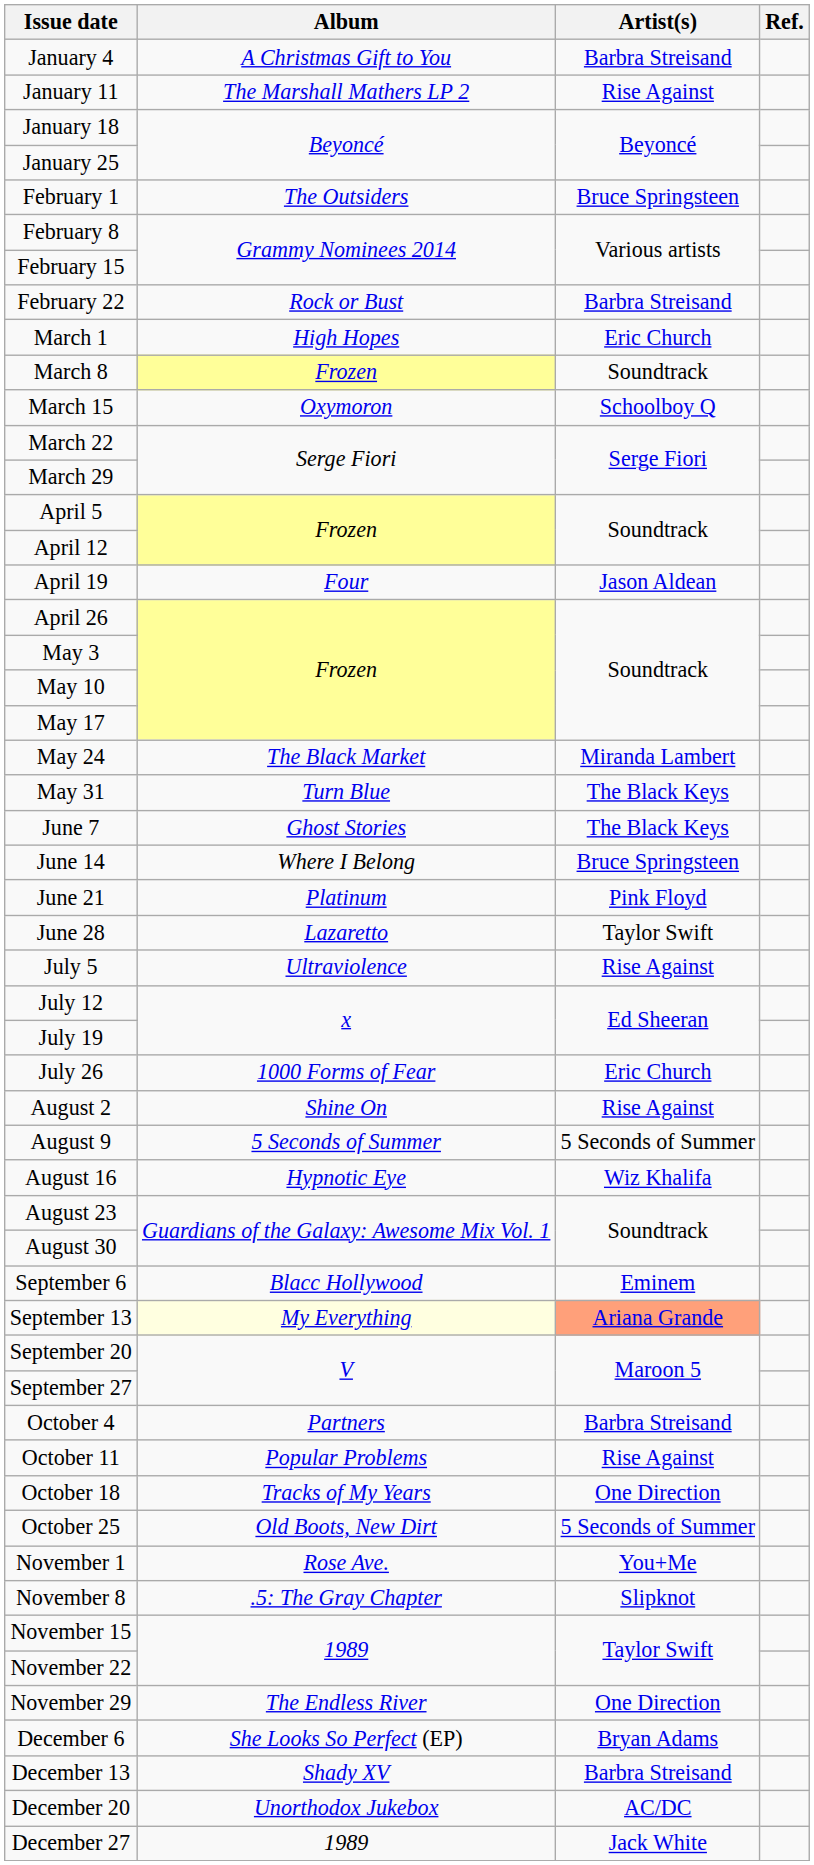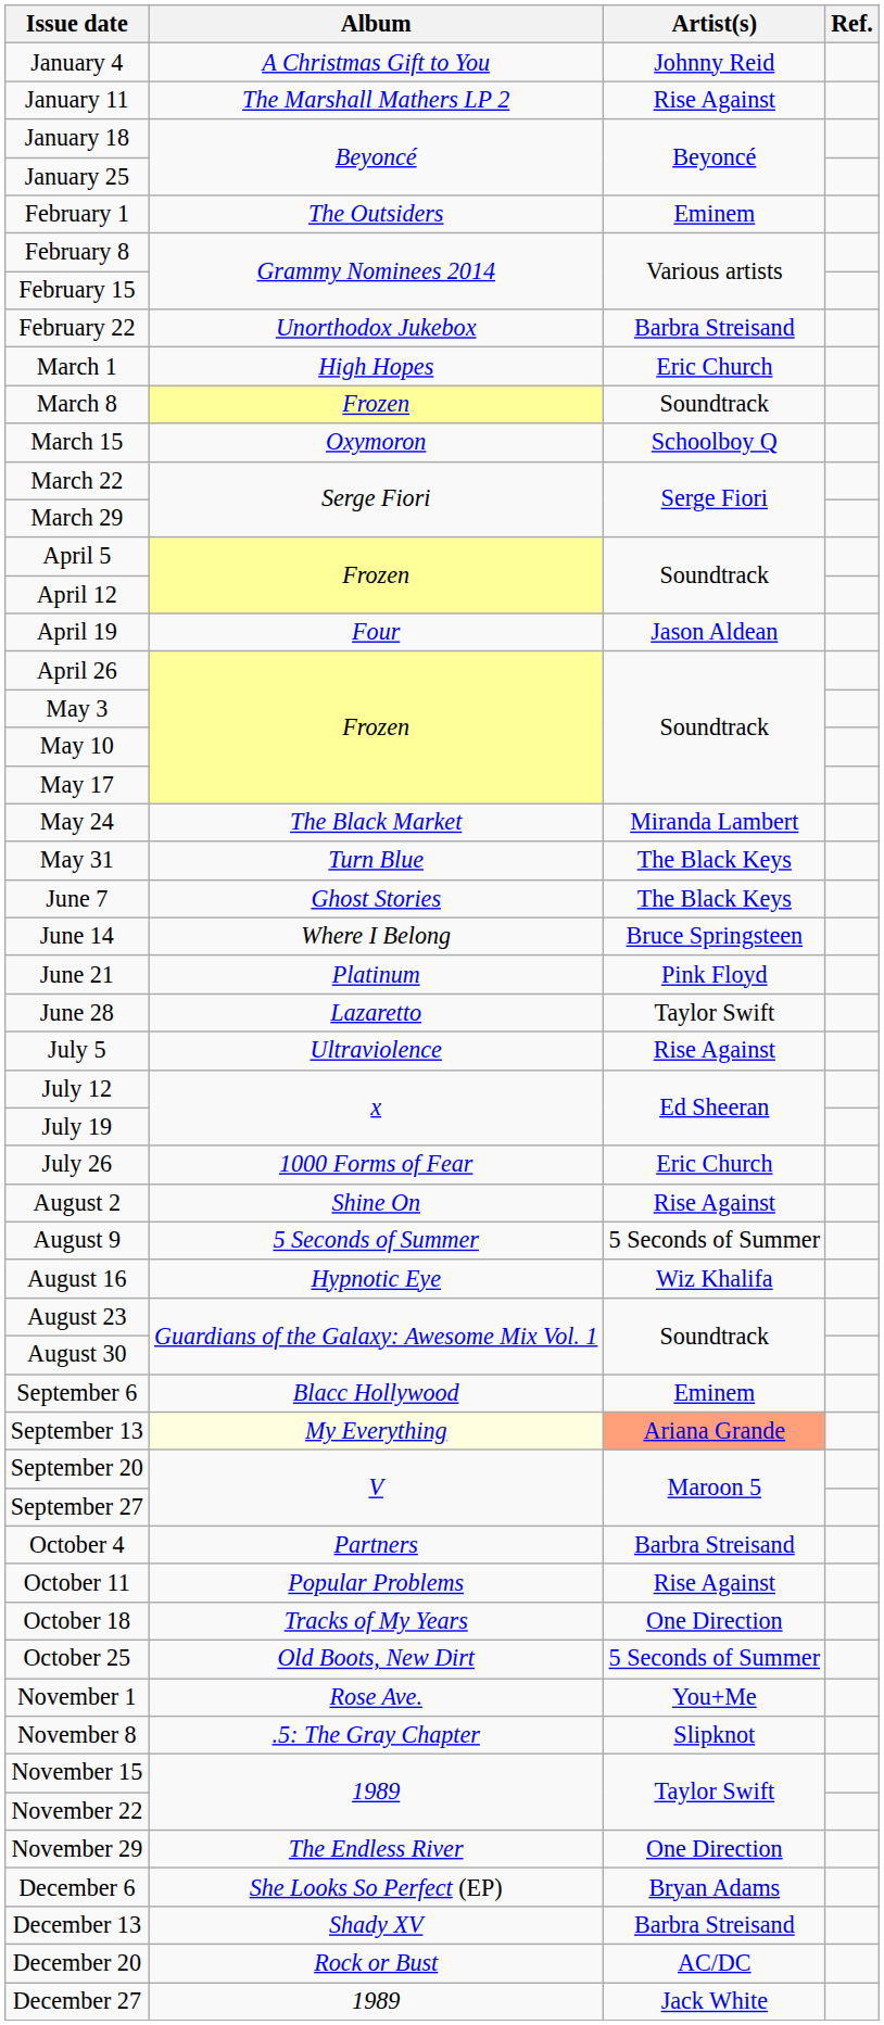January 4 | Artist(s): Barbra Streisand -> Johnny Reid
February 1 | Artist(s): Bruce Springsteen -> Eminem
February 22 | Album: Rock or Bust -> Unorthodox Jukebox
December 20 | Album: Unorthodox Jukebox -> Rock or Bust
